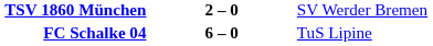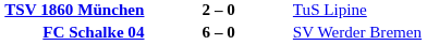TSV 1860 München | column 3: SV Werder Bremen -> TuS Lipine
FC Schalke 04 | column 3: TuS Lipine -> SV Werder Bremen
